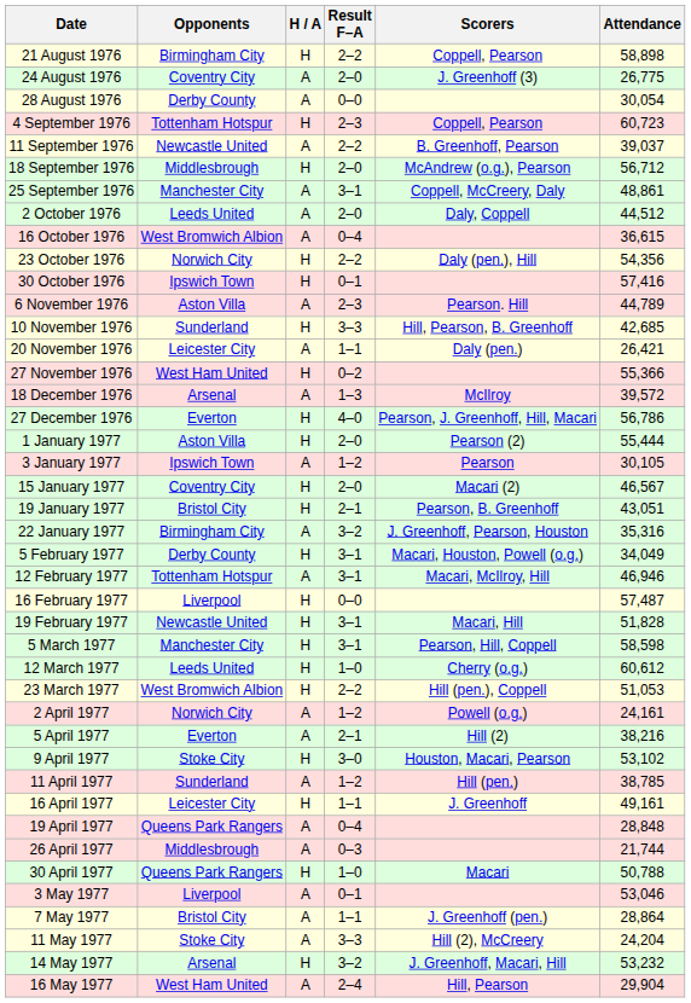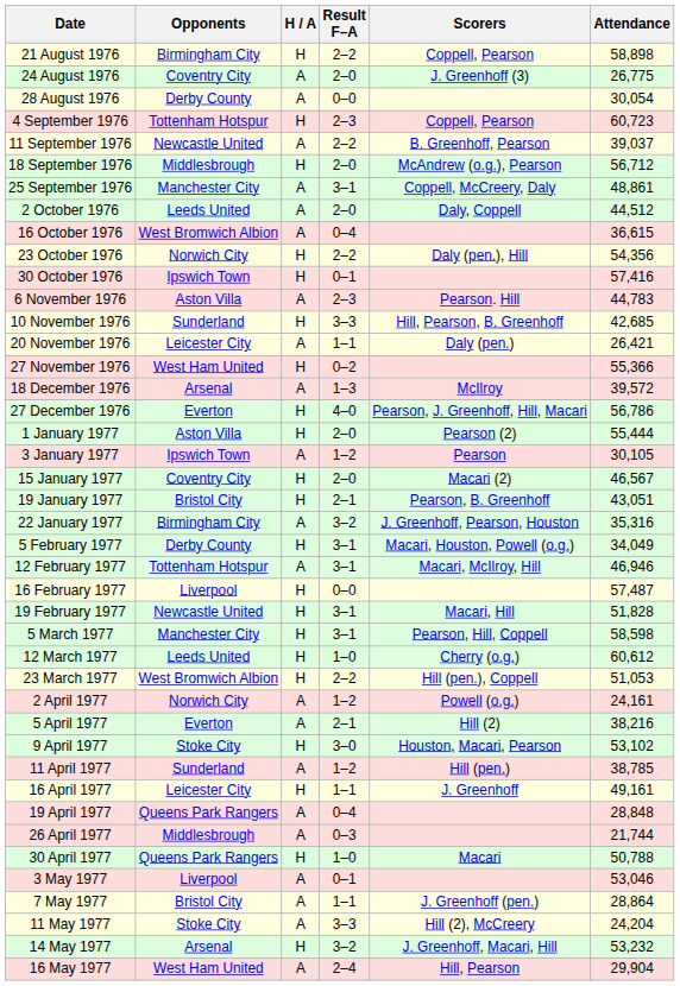6 November 1976 | Attendance: 44,789 -> 44,783
